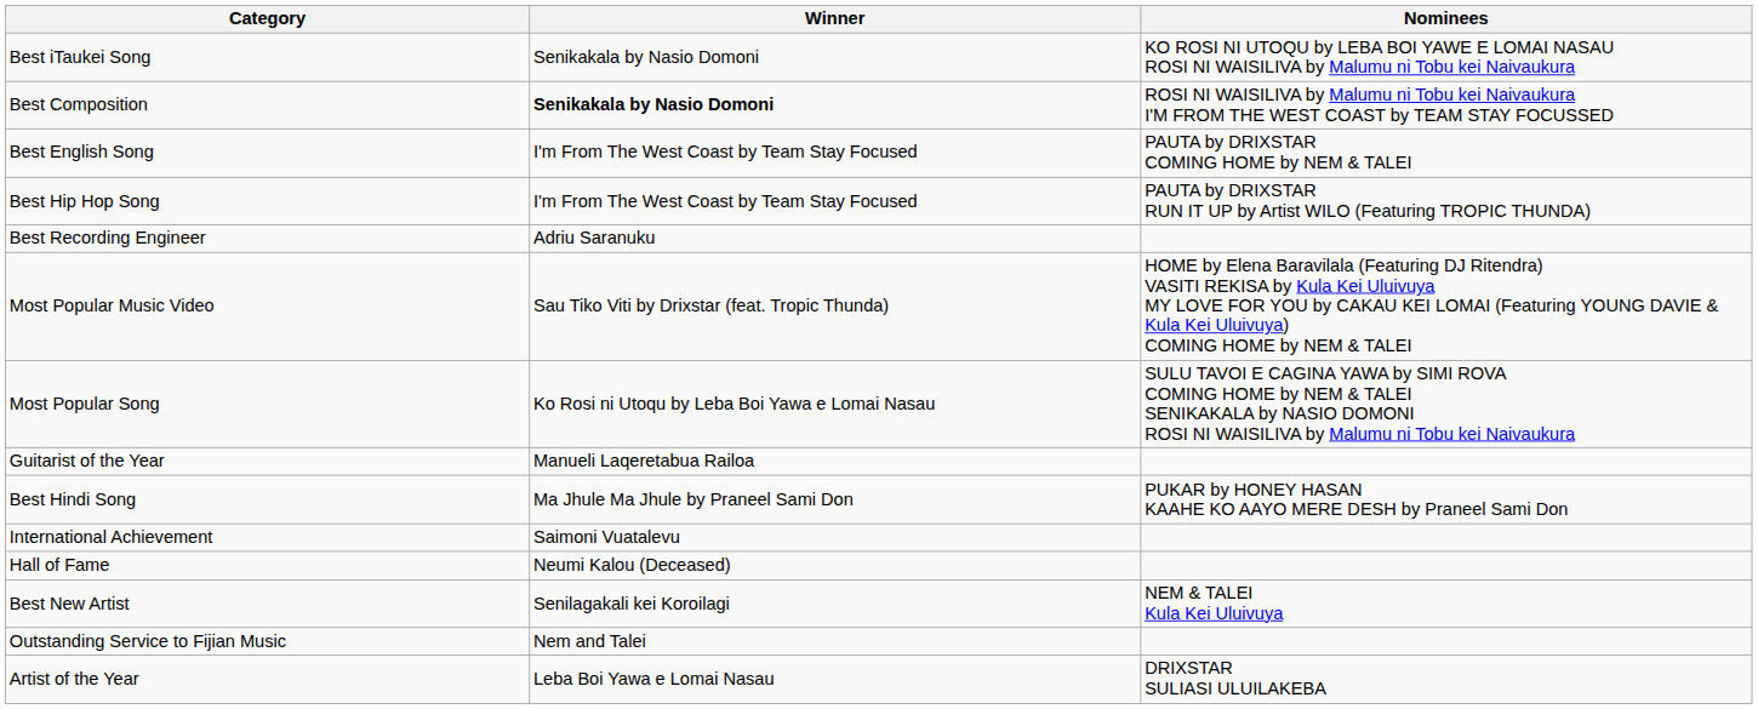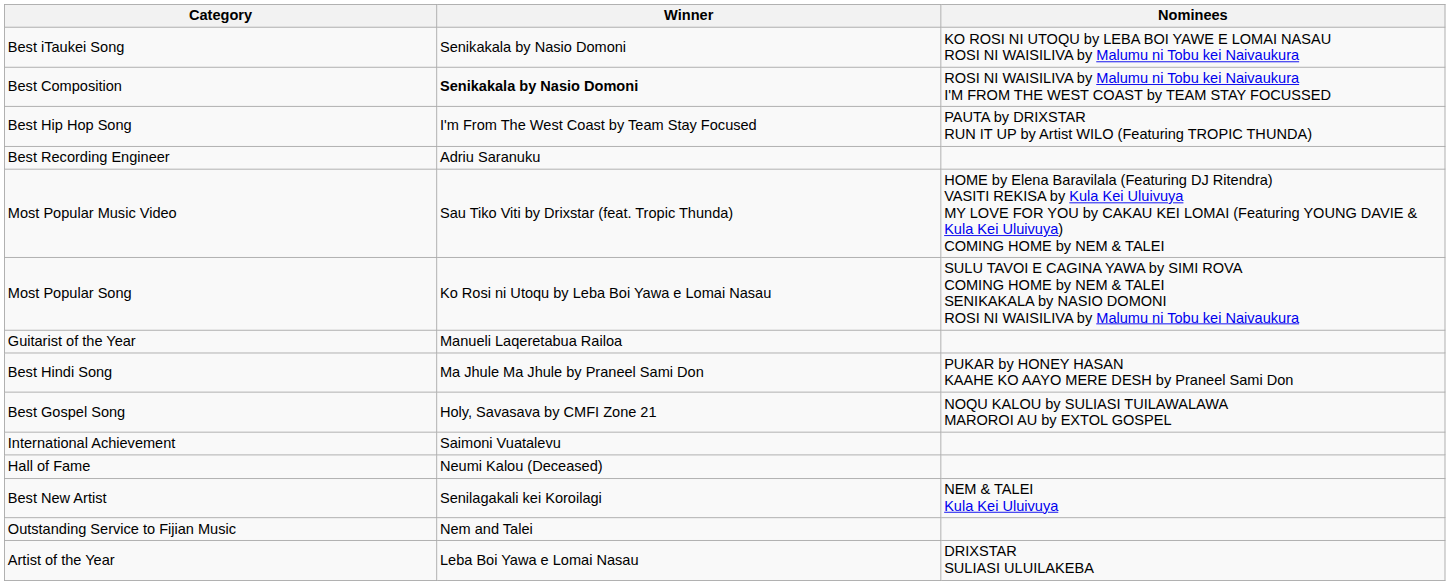- row: Best English Song | I'm From The West Coast by Team Stay Focused | PAUTA by DRIXSTAR COMING HOME by NEM & TALEI
+ row: Best Gospel Song | Holy, Savasava by CMFI Zone 21 | NOQU KALOU by SULIASI TUILAWALAWA MAROROI AU by EXTOL GOSPEL
